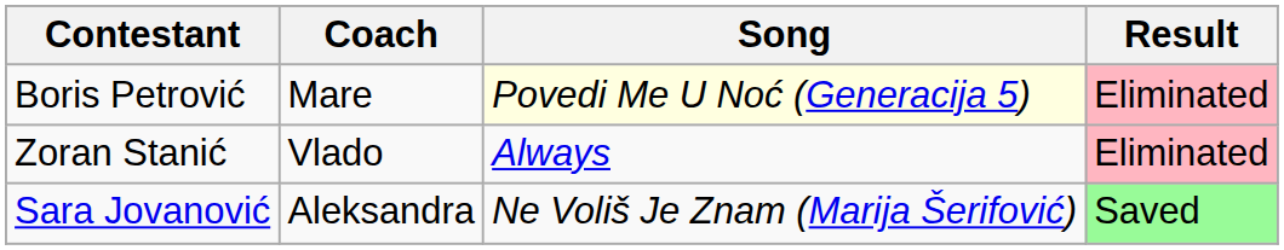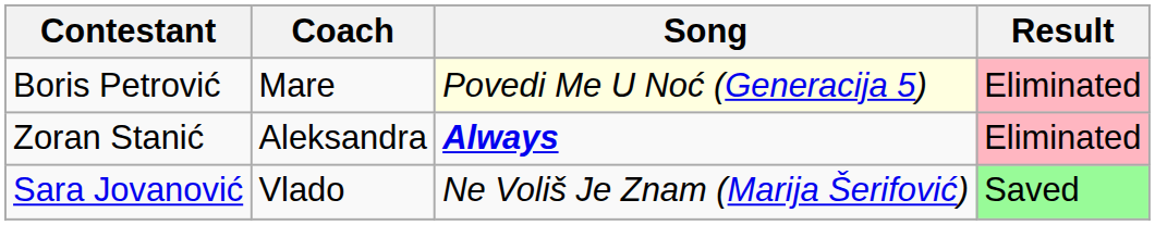Zoran Stanić | Coach: Vlado -> Aleksandra
Zoran Stanić | Song: normal -> bold
Sara Jovanović | Coach: Aleksandra -> Vlado
